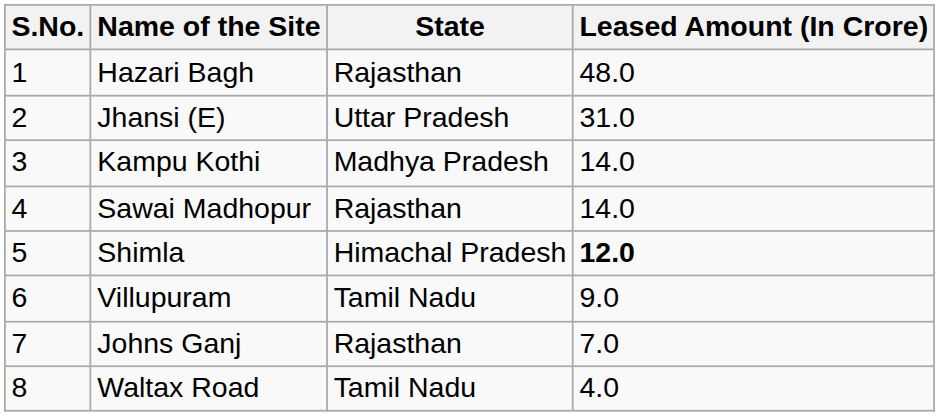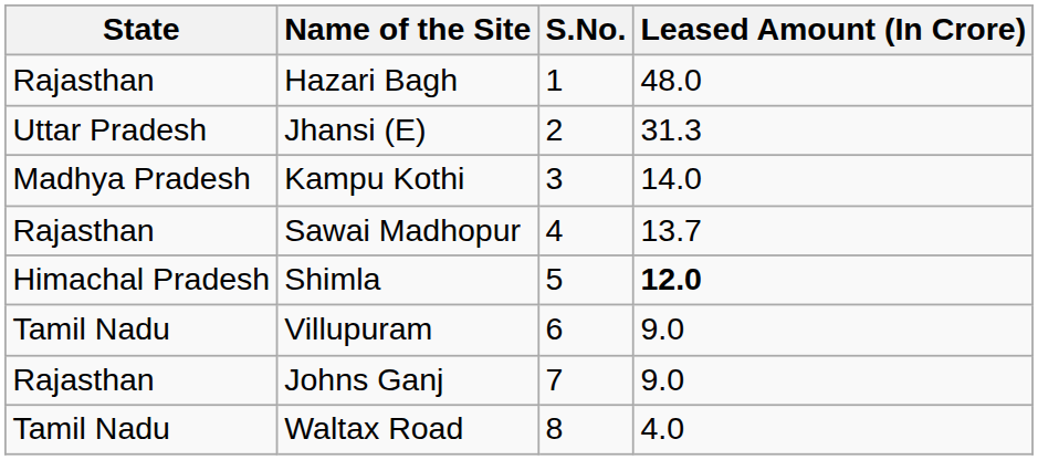columns swapped: S.No. <-> State
Jhansi (E) | Leased Amount (In Crore): 31.0 -> 31.3
Sawai Madhopur | Leased Amount (In Crore): 14.0 -> 13.7
Johns Ganj | Leased Amount (In Crore): 7.0 -> 9.0
